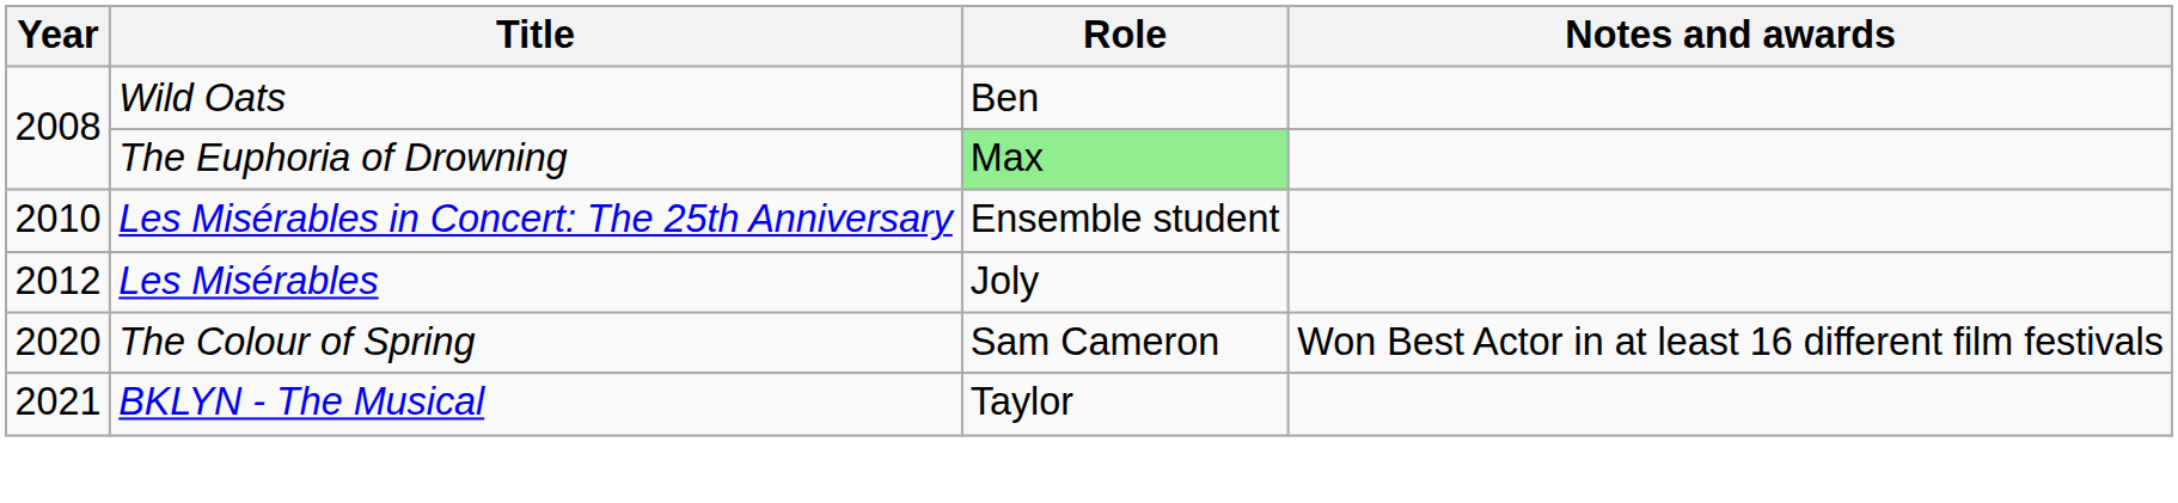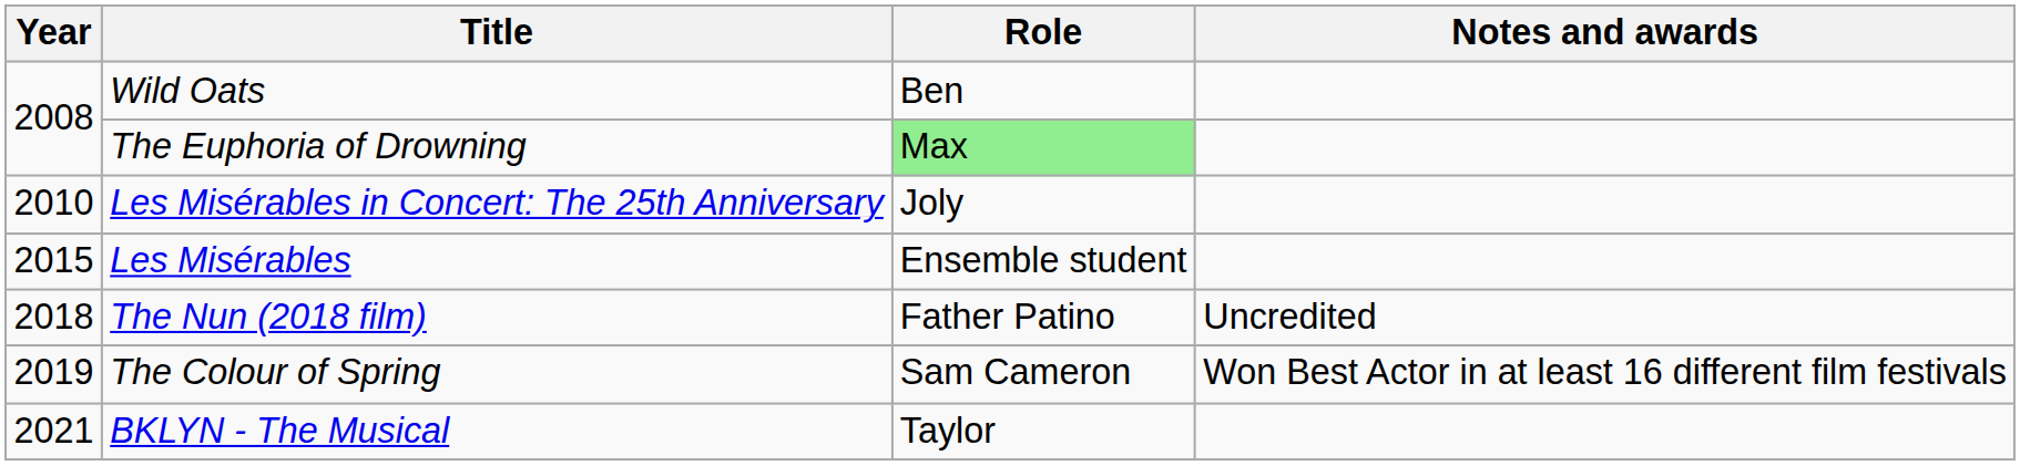Les Misérables in Concert: The 25th Anniversary | Role: Ensemble student -> Joly
Les Misérables | Year: 2012 -> 2015
Les Misérables | Role: Joly -> Ensemble student
+ row: 2018 | The Nun (2018 film) | Father Patino | Uncredited
The Colour of Spring | Year: 2020 -> 2019
